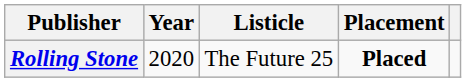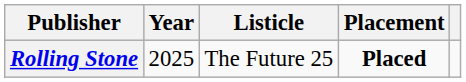Rolling Stone | Year: 2020 -> 2025
